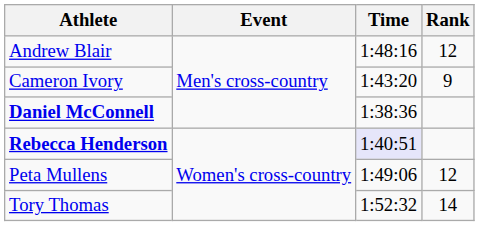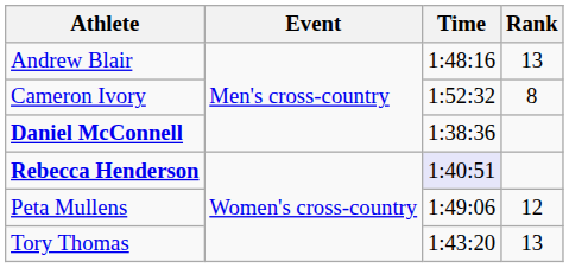Andrew Blair | Rank: 12 -> 13
Cameron Ivory | Time: 1:43:20 -> 1:52:32
Cameron Ivory | Rank: 9 -> 8
Tory Thomas | Time: 1:52:32 -> 1:43:20
Tory Thomas | Rank: 14 -> 13
